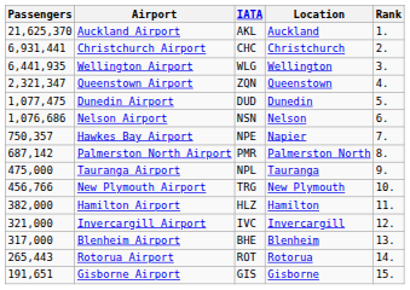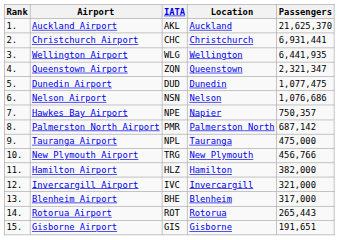columns swapped: Rank <-> Passengers
